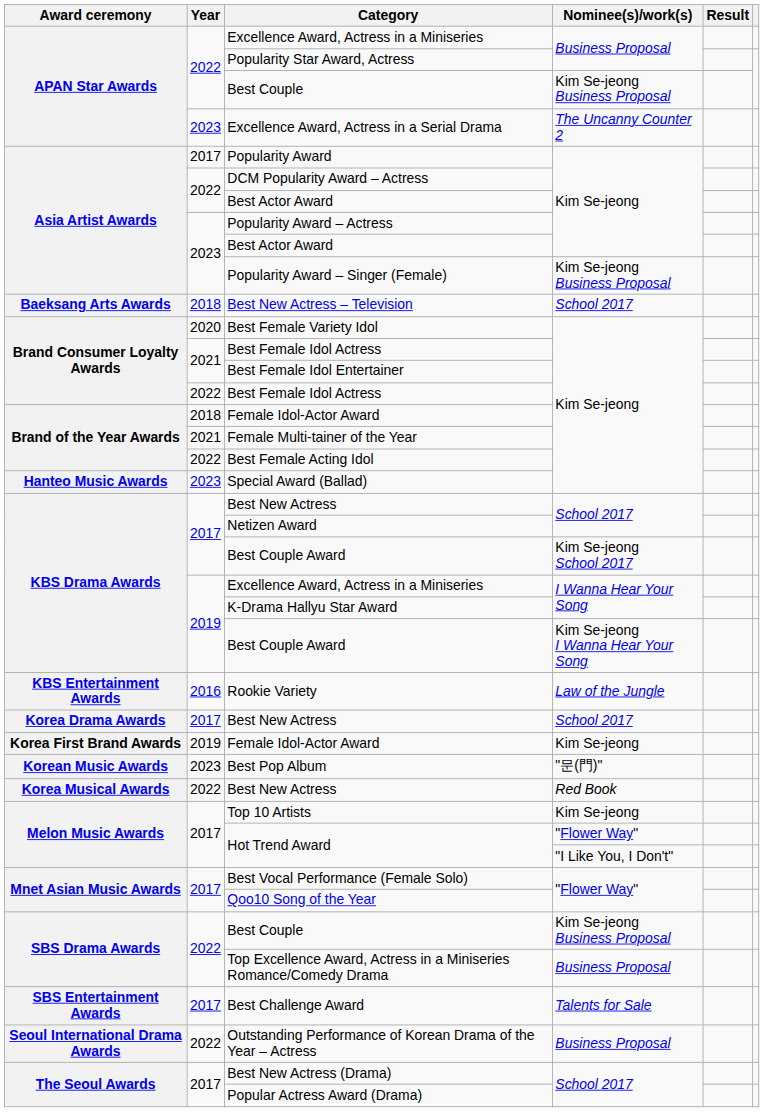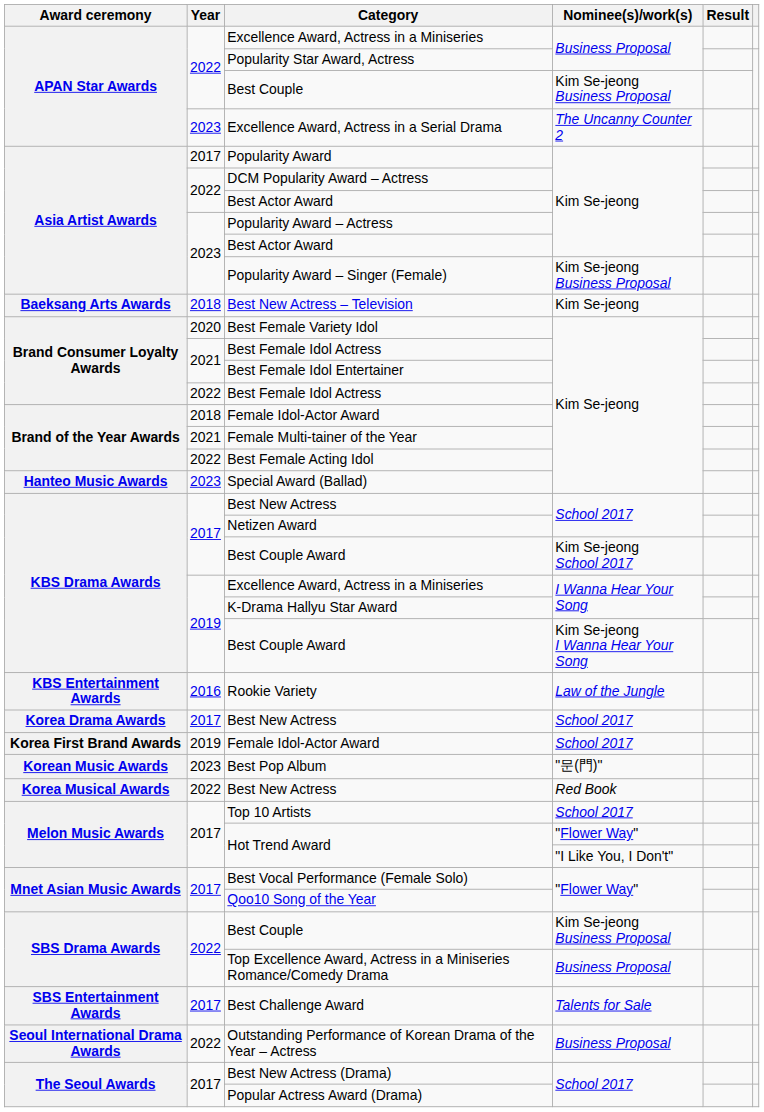Best New Actress – Television | Nominee(s)/work(s): School 2017 -> Kim Se-jeong
2019 / Female Idol-Actor Award | Nominee(s)/work(s): Kim Se-jeong -> School 2017
Top 10 Artists | Nominee(s)/work(s): Kim Se-jeong -> School 2017
